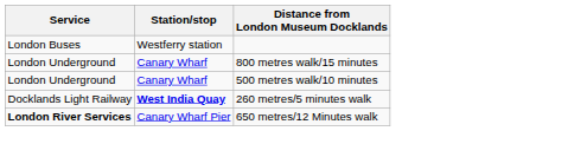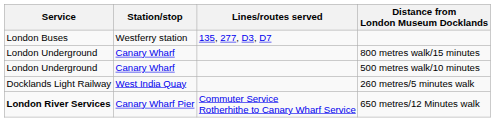+ column: Lines/routes served | 135, 277, D3, D7 | Commuter Service Rotherhithe to Canary Wharf Service
260 metres/5 minutes walk | Station/stop: bold -> normal
